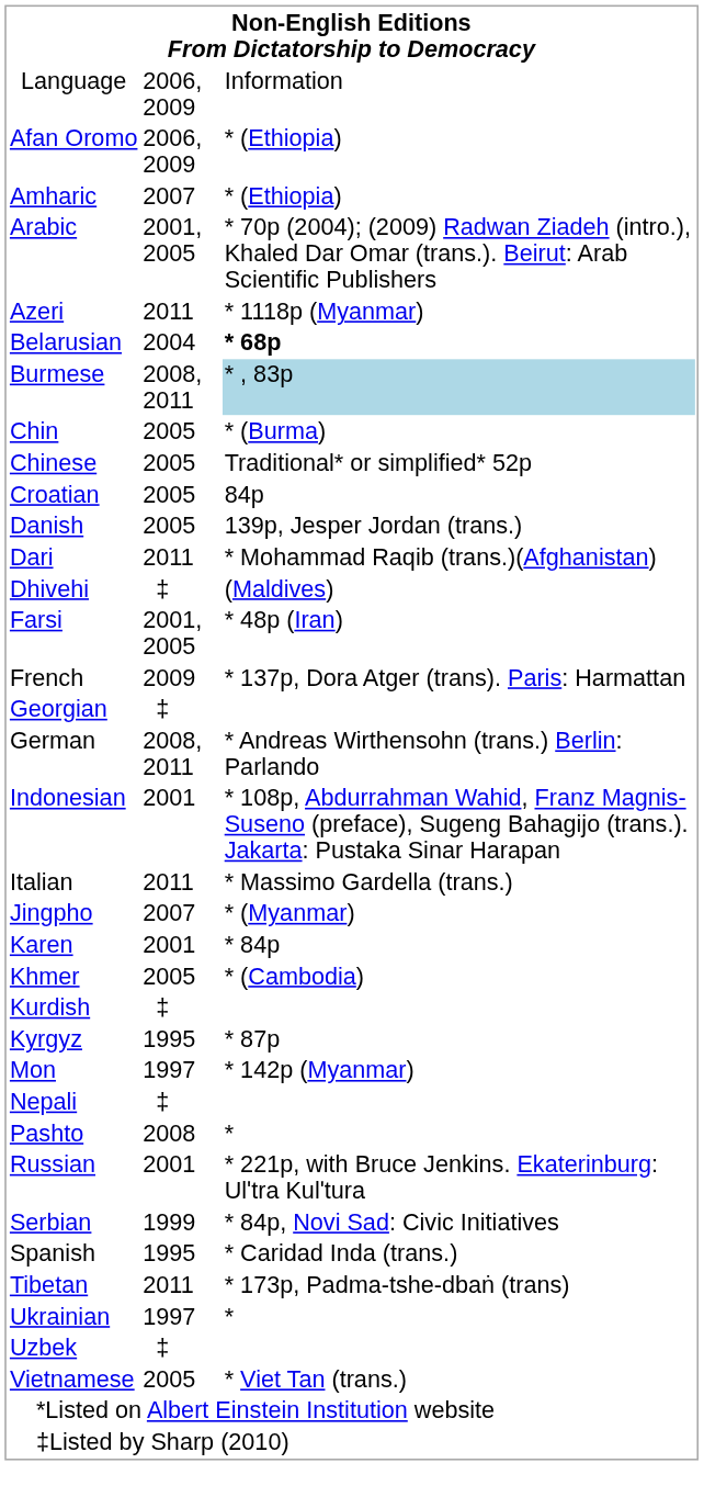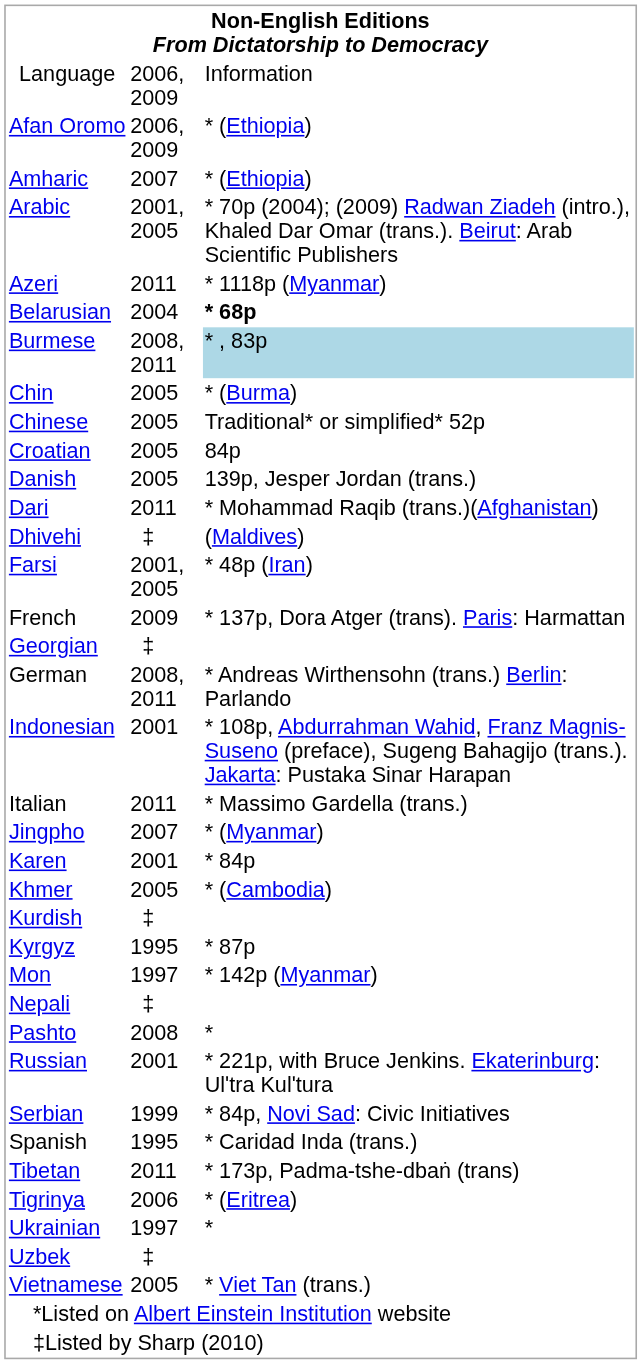+ row: Tigrinya | 2006 | * (Eritrea)
